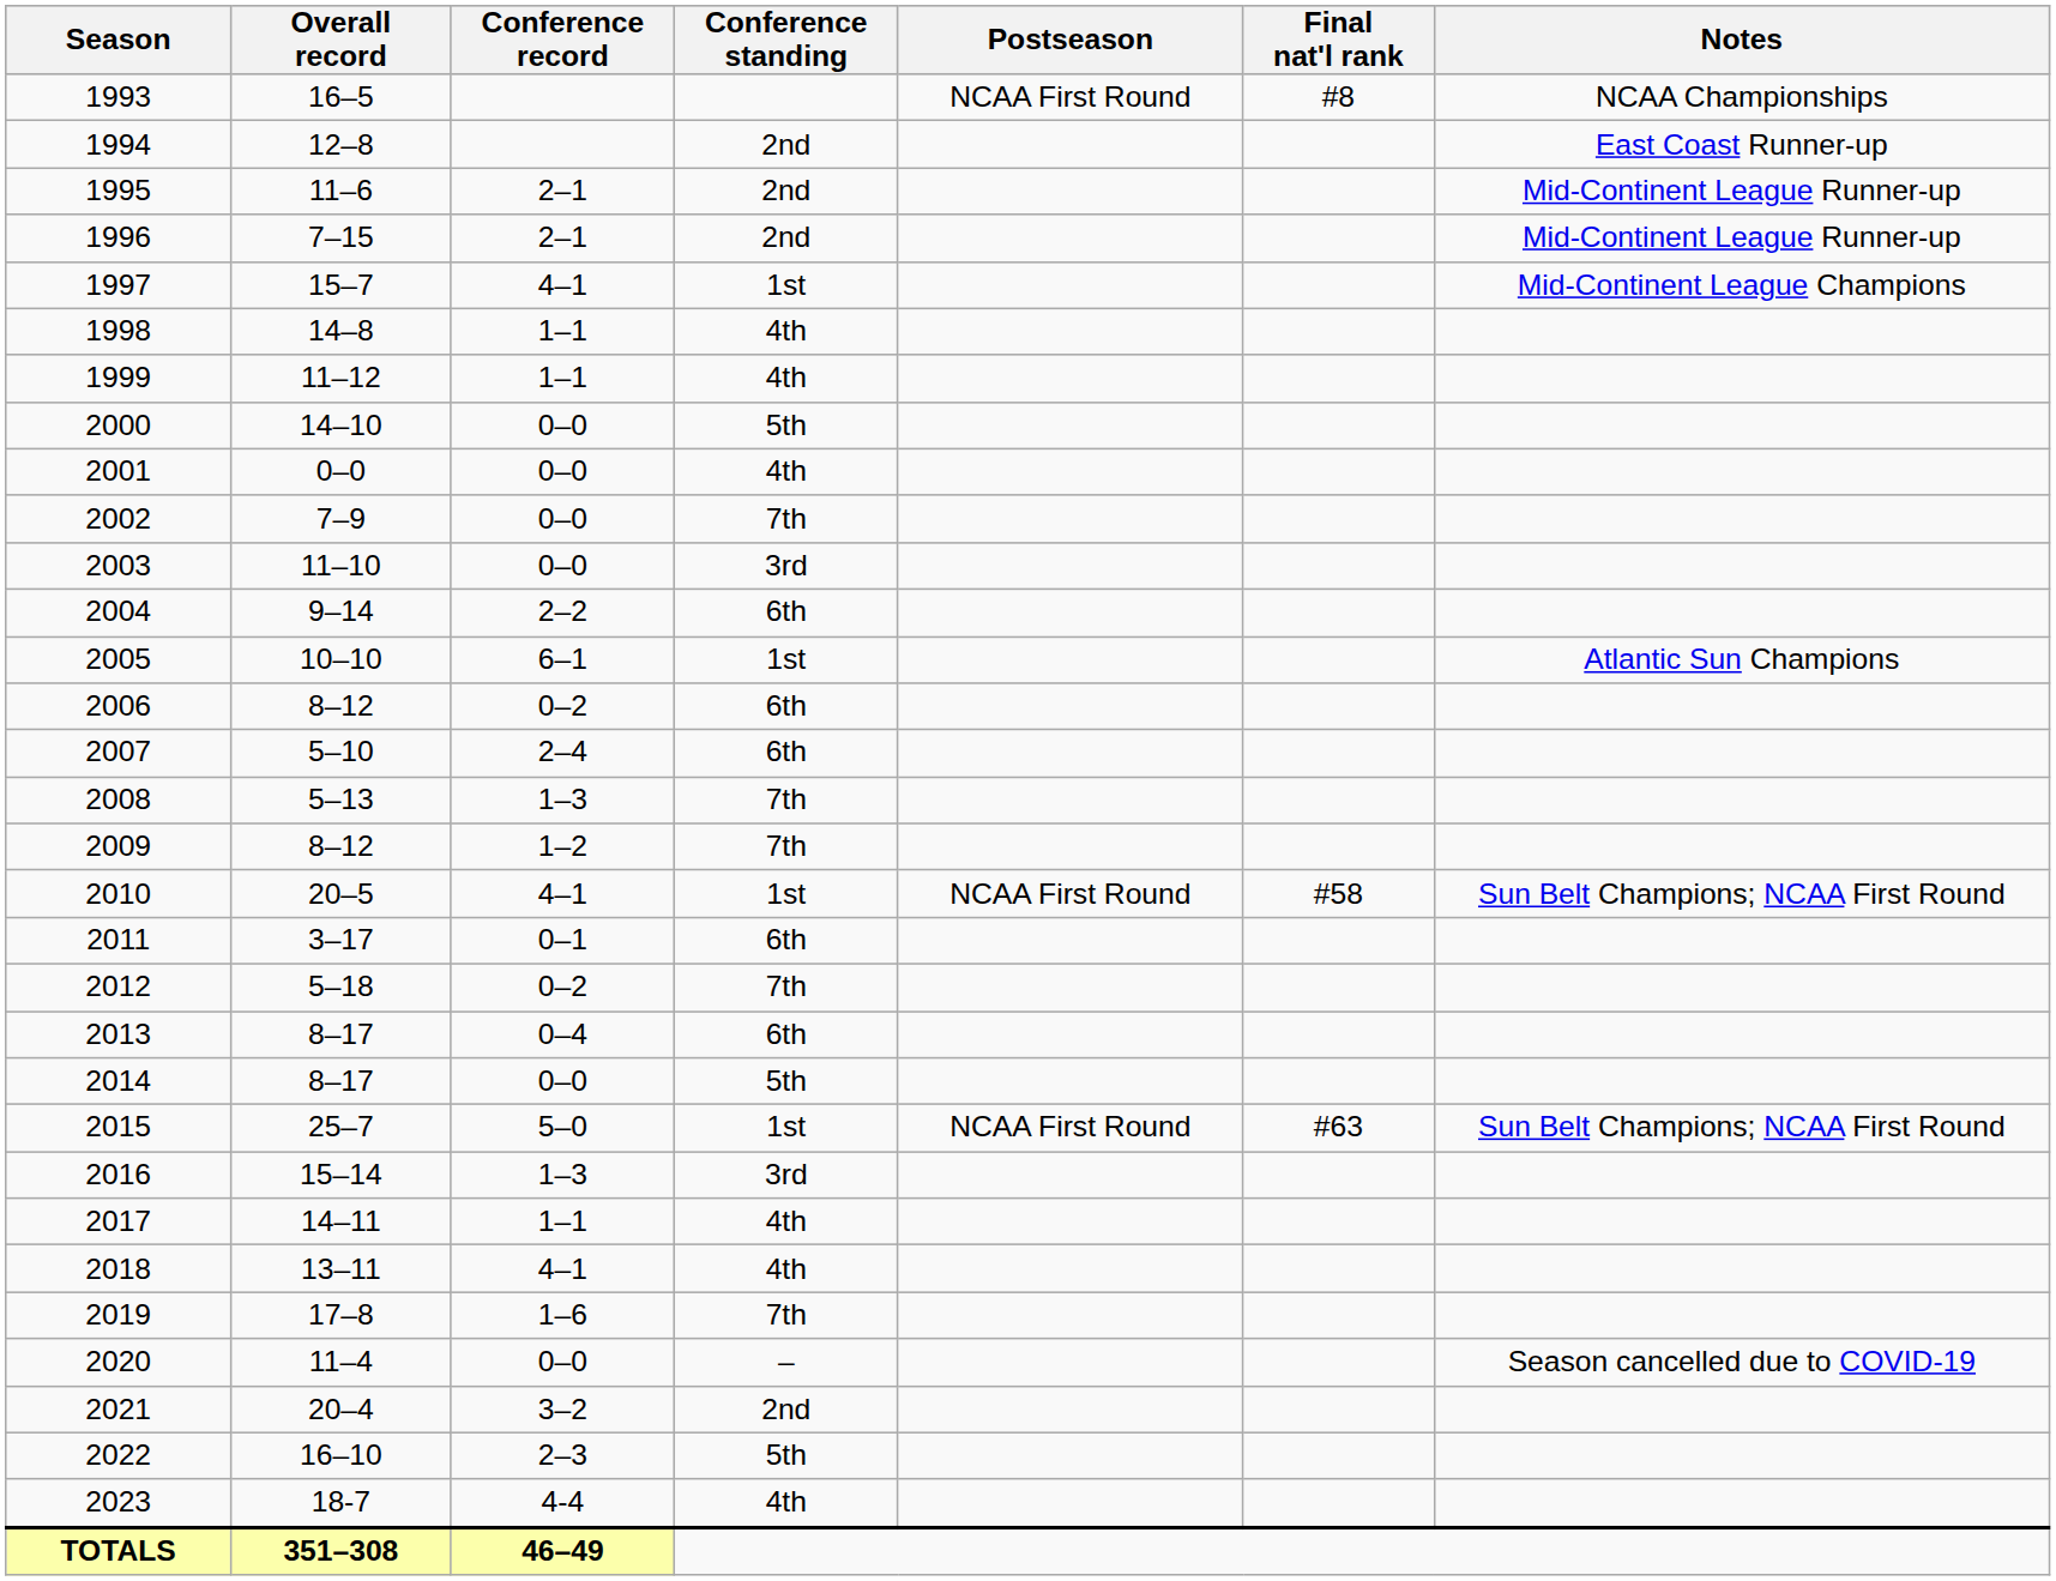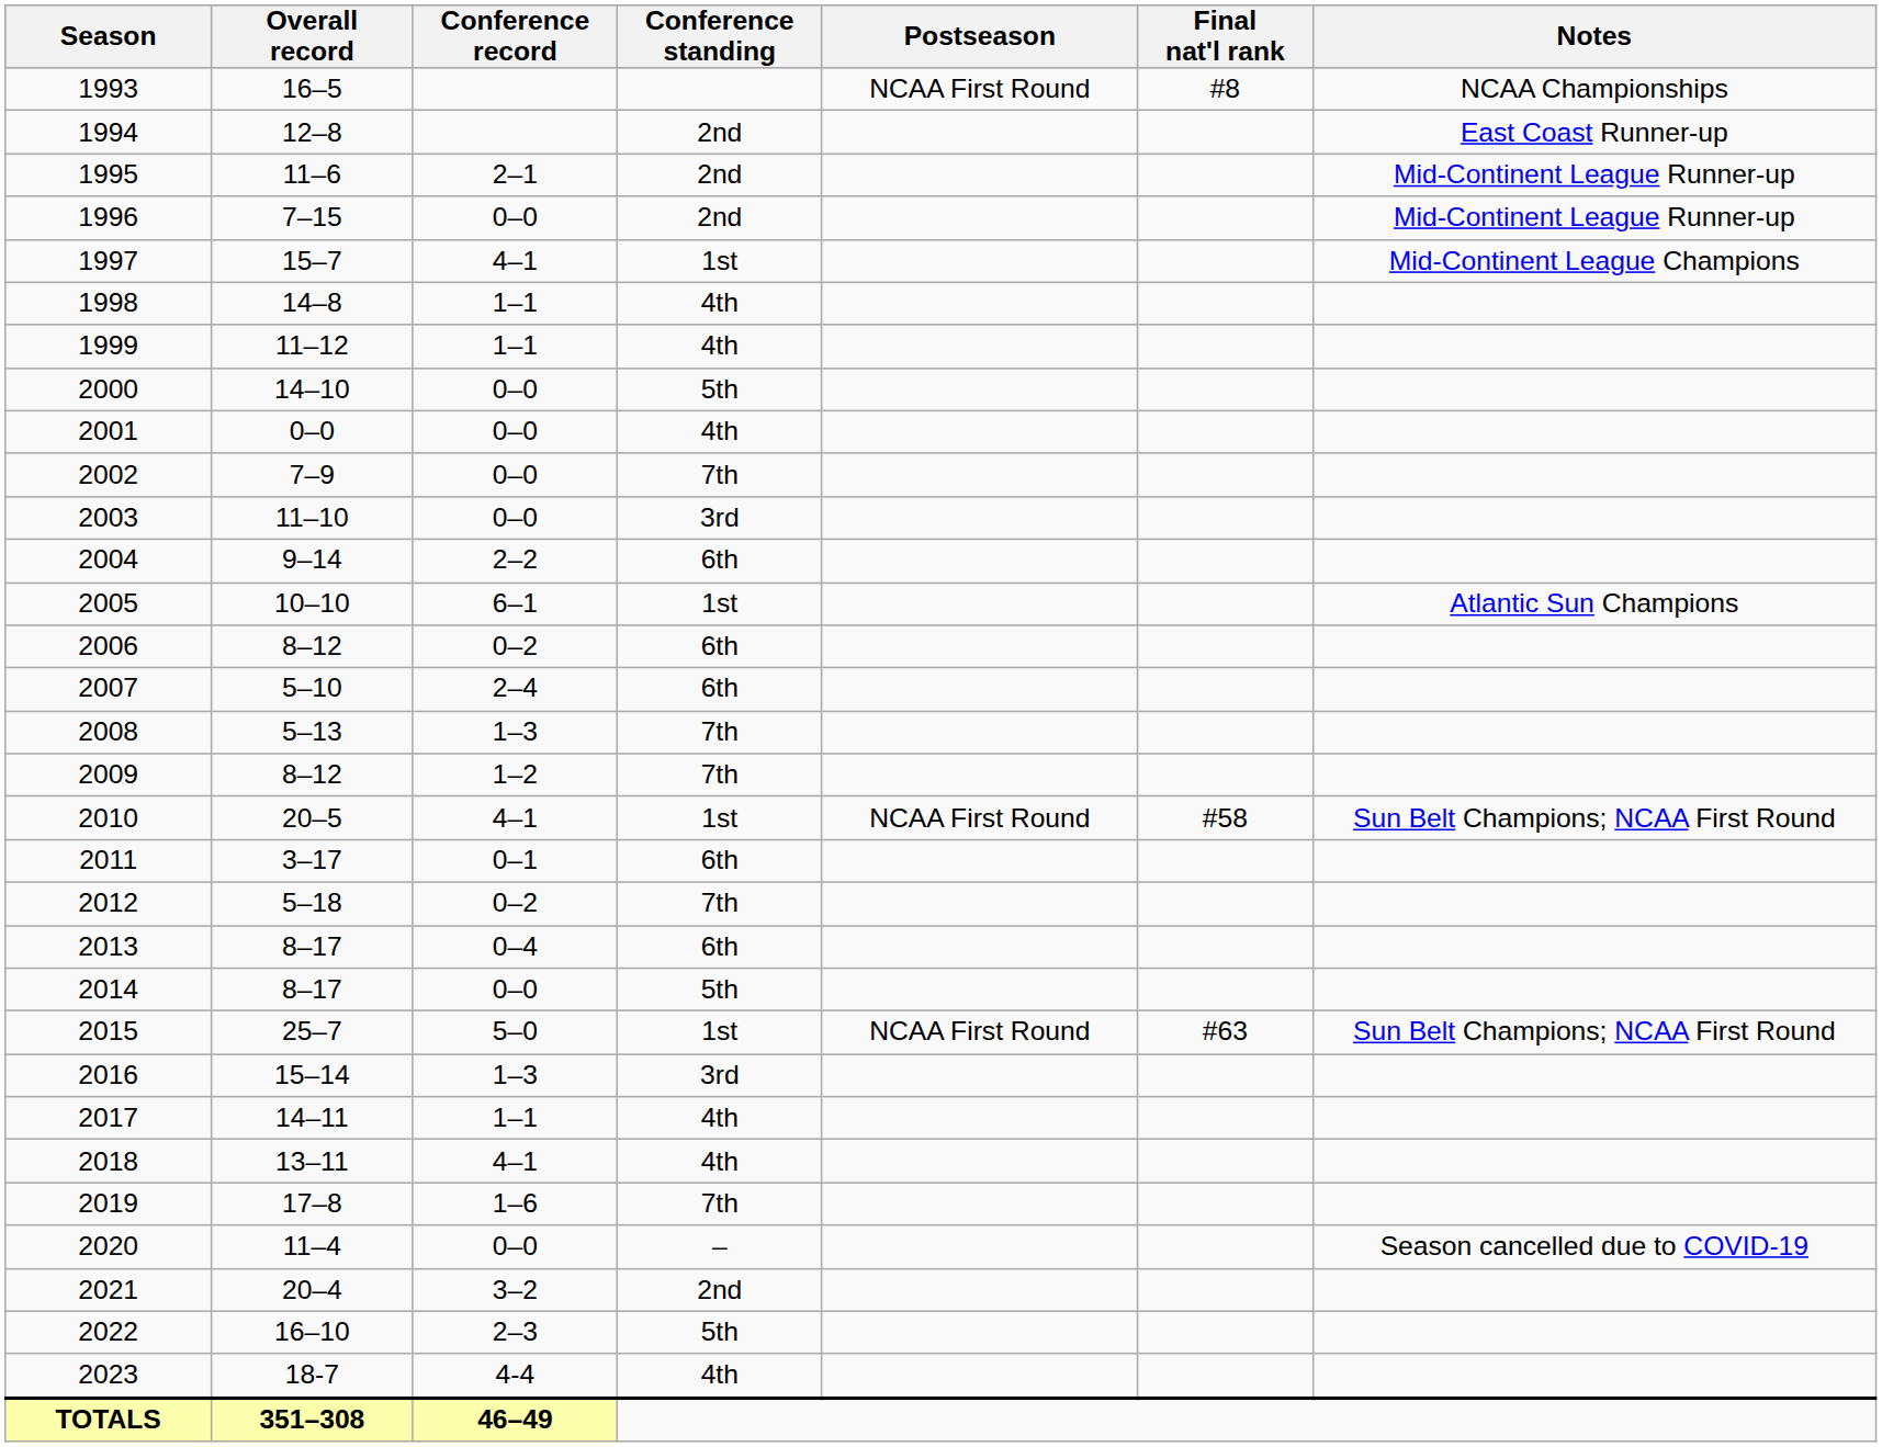1996 | Conference record: 2–1 -> 0–0
